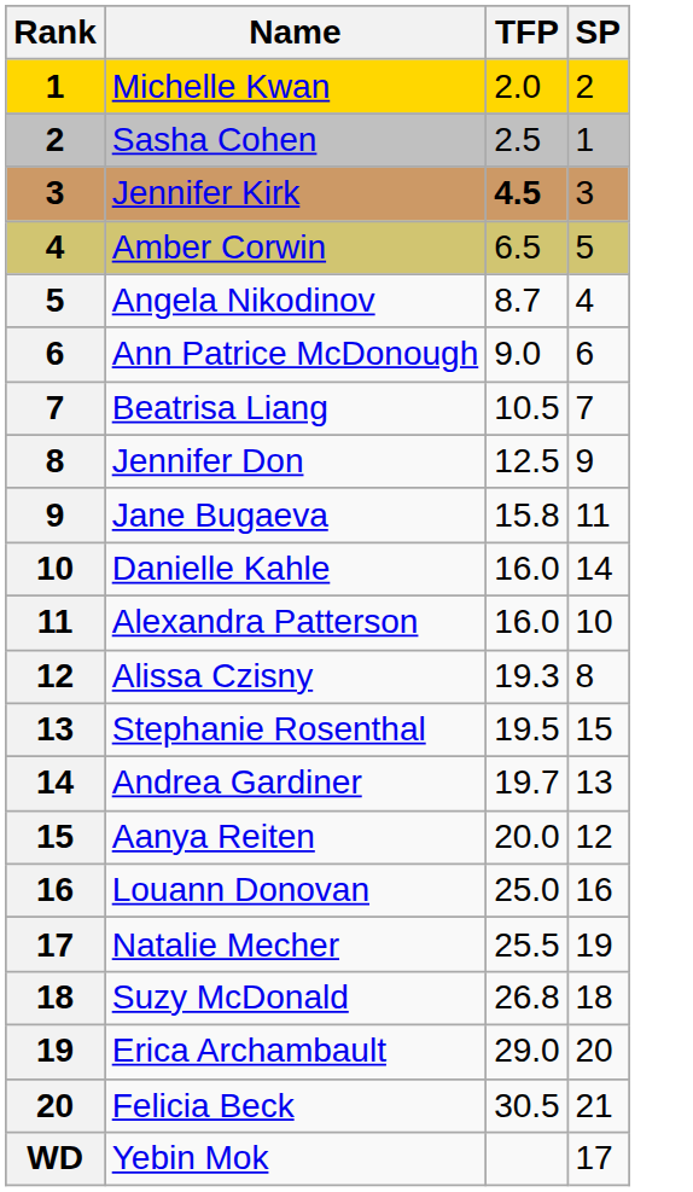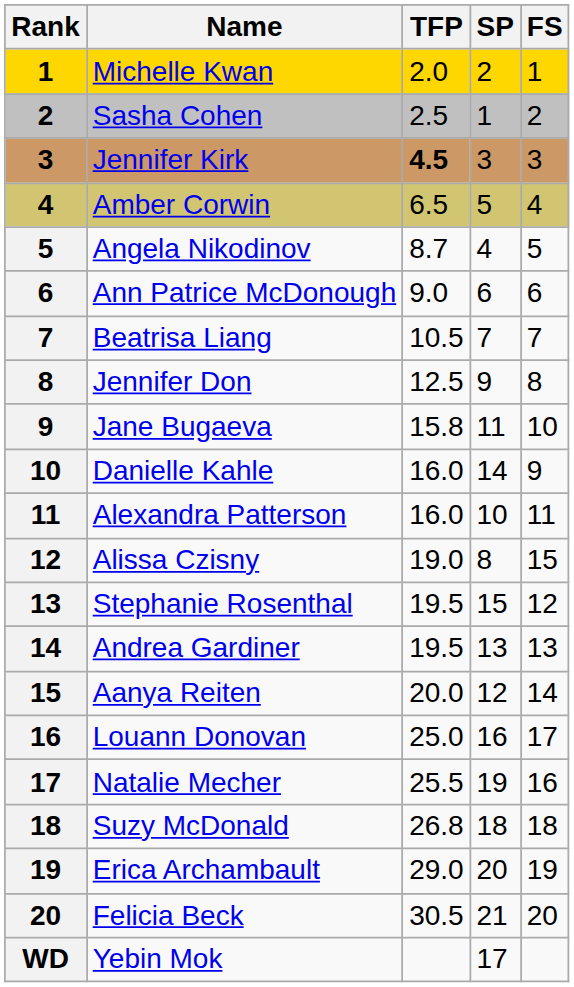+ column: FS | 1 | 2 | 3 | 4 | 5 | 6 | 7 | 8 | 10 | 9 | 11 | 15 | 12 | 13 | 14 | 17 | 16 | 18 | 19 | 20
Alissa Czisny | TFP: 19.3 -> 19.0
Andrea Gardiner | TFP: 19.7 -> 19.5
